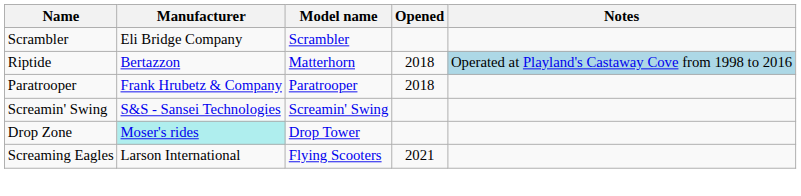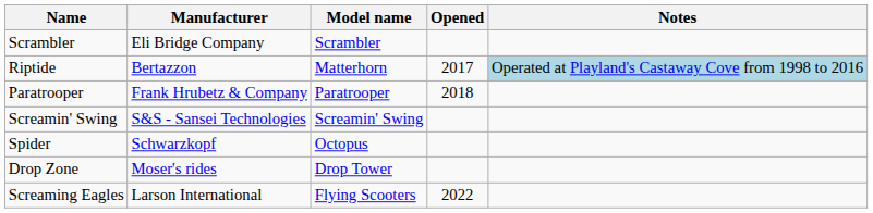Riptide | Opened: 2018 -> 2017
+ row: Spider | Schwarzkopf | Octopus
Drop Zone | Manufacturer: paleturquoise background -> no background
Screaming Eagles | Opened: 2021 -> 2022
